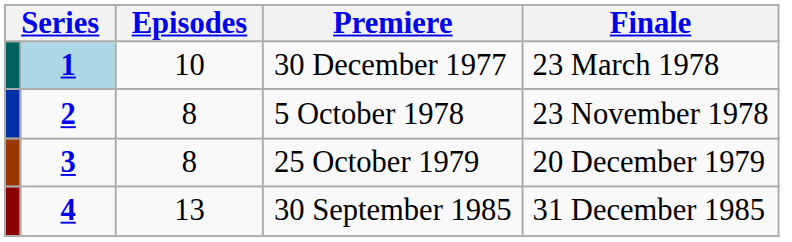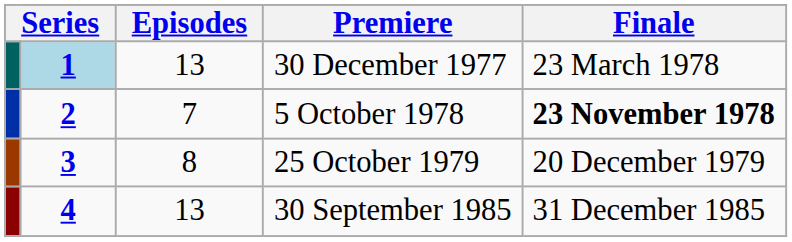30 December 1977 | Episodes: 10 -> 13
5 October 1978 | Episodes: 8 -> 7
5 October 1978 | Finale: normal -> bold
